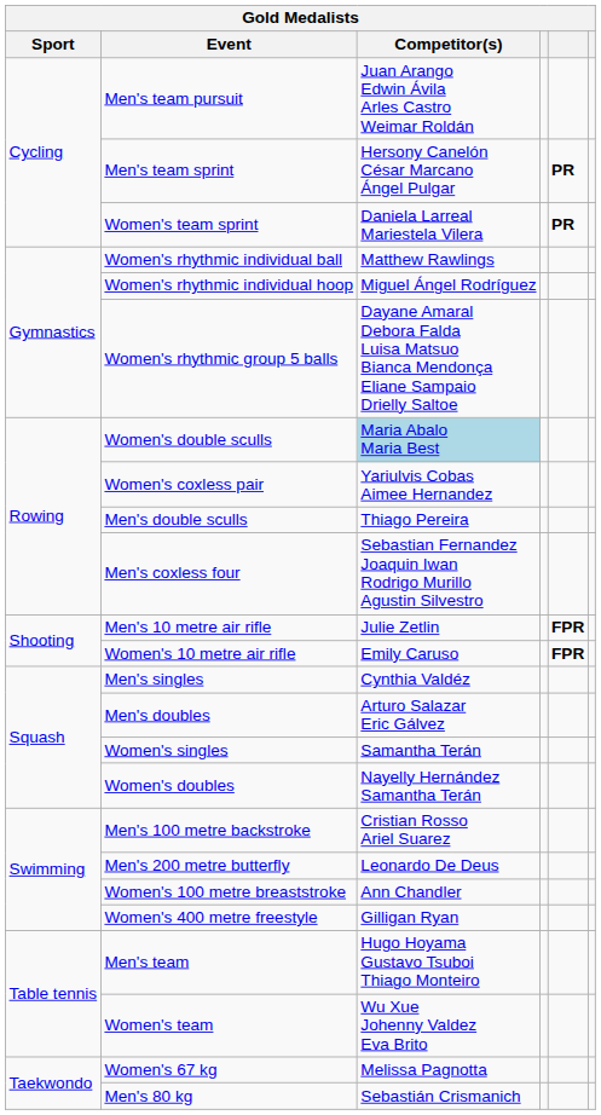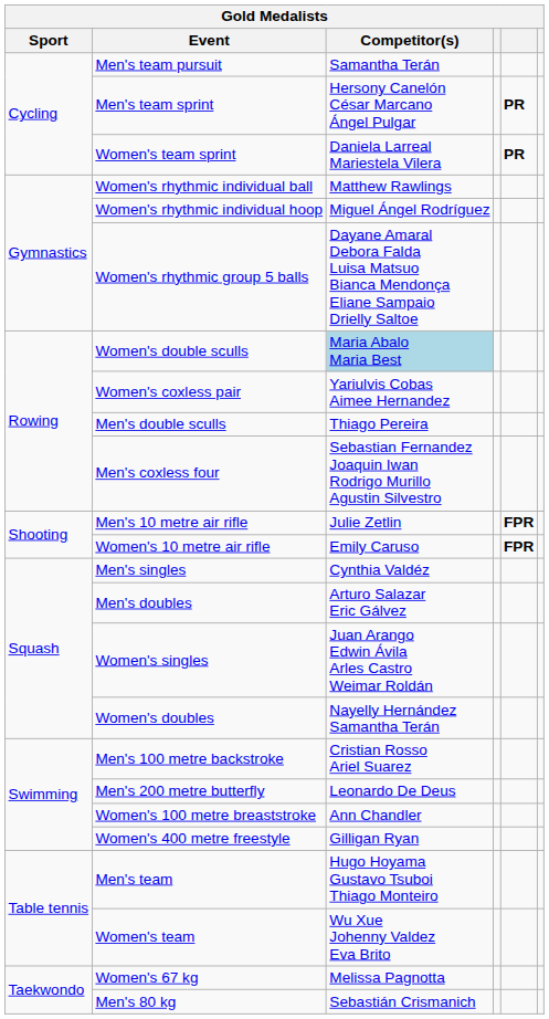Men's team pursuit | Competitor(s): Juan Arango Edwin Ávila Arles Castro Weimar Roldán -> Samantha Terán
Women's singles | Competitor(s): Samantha Terán -> Juan Arango Edwin Ávila Arles Castro Weimar Roldán
